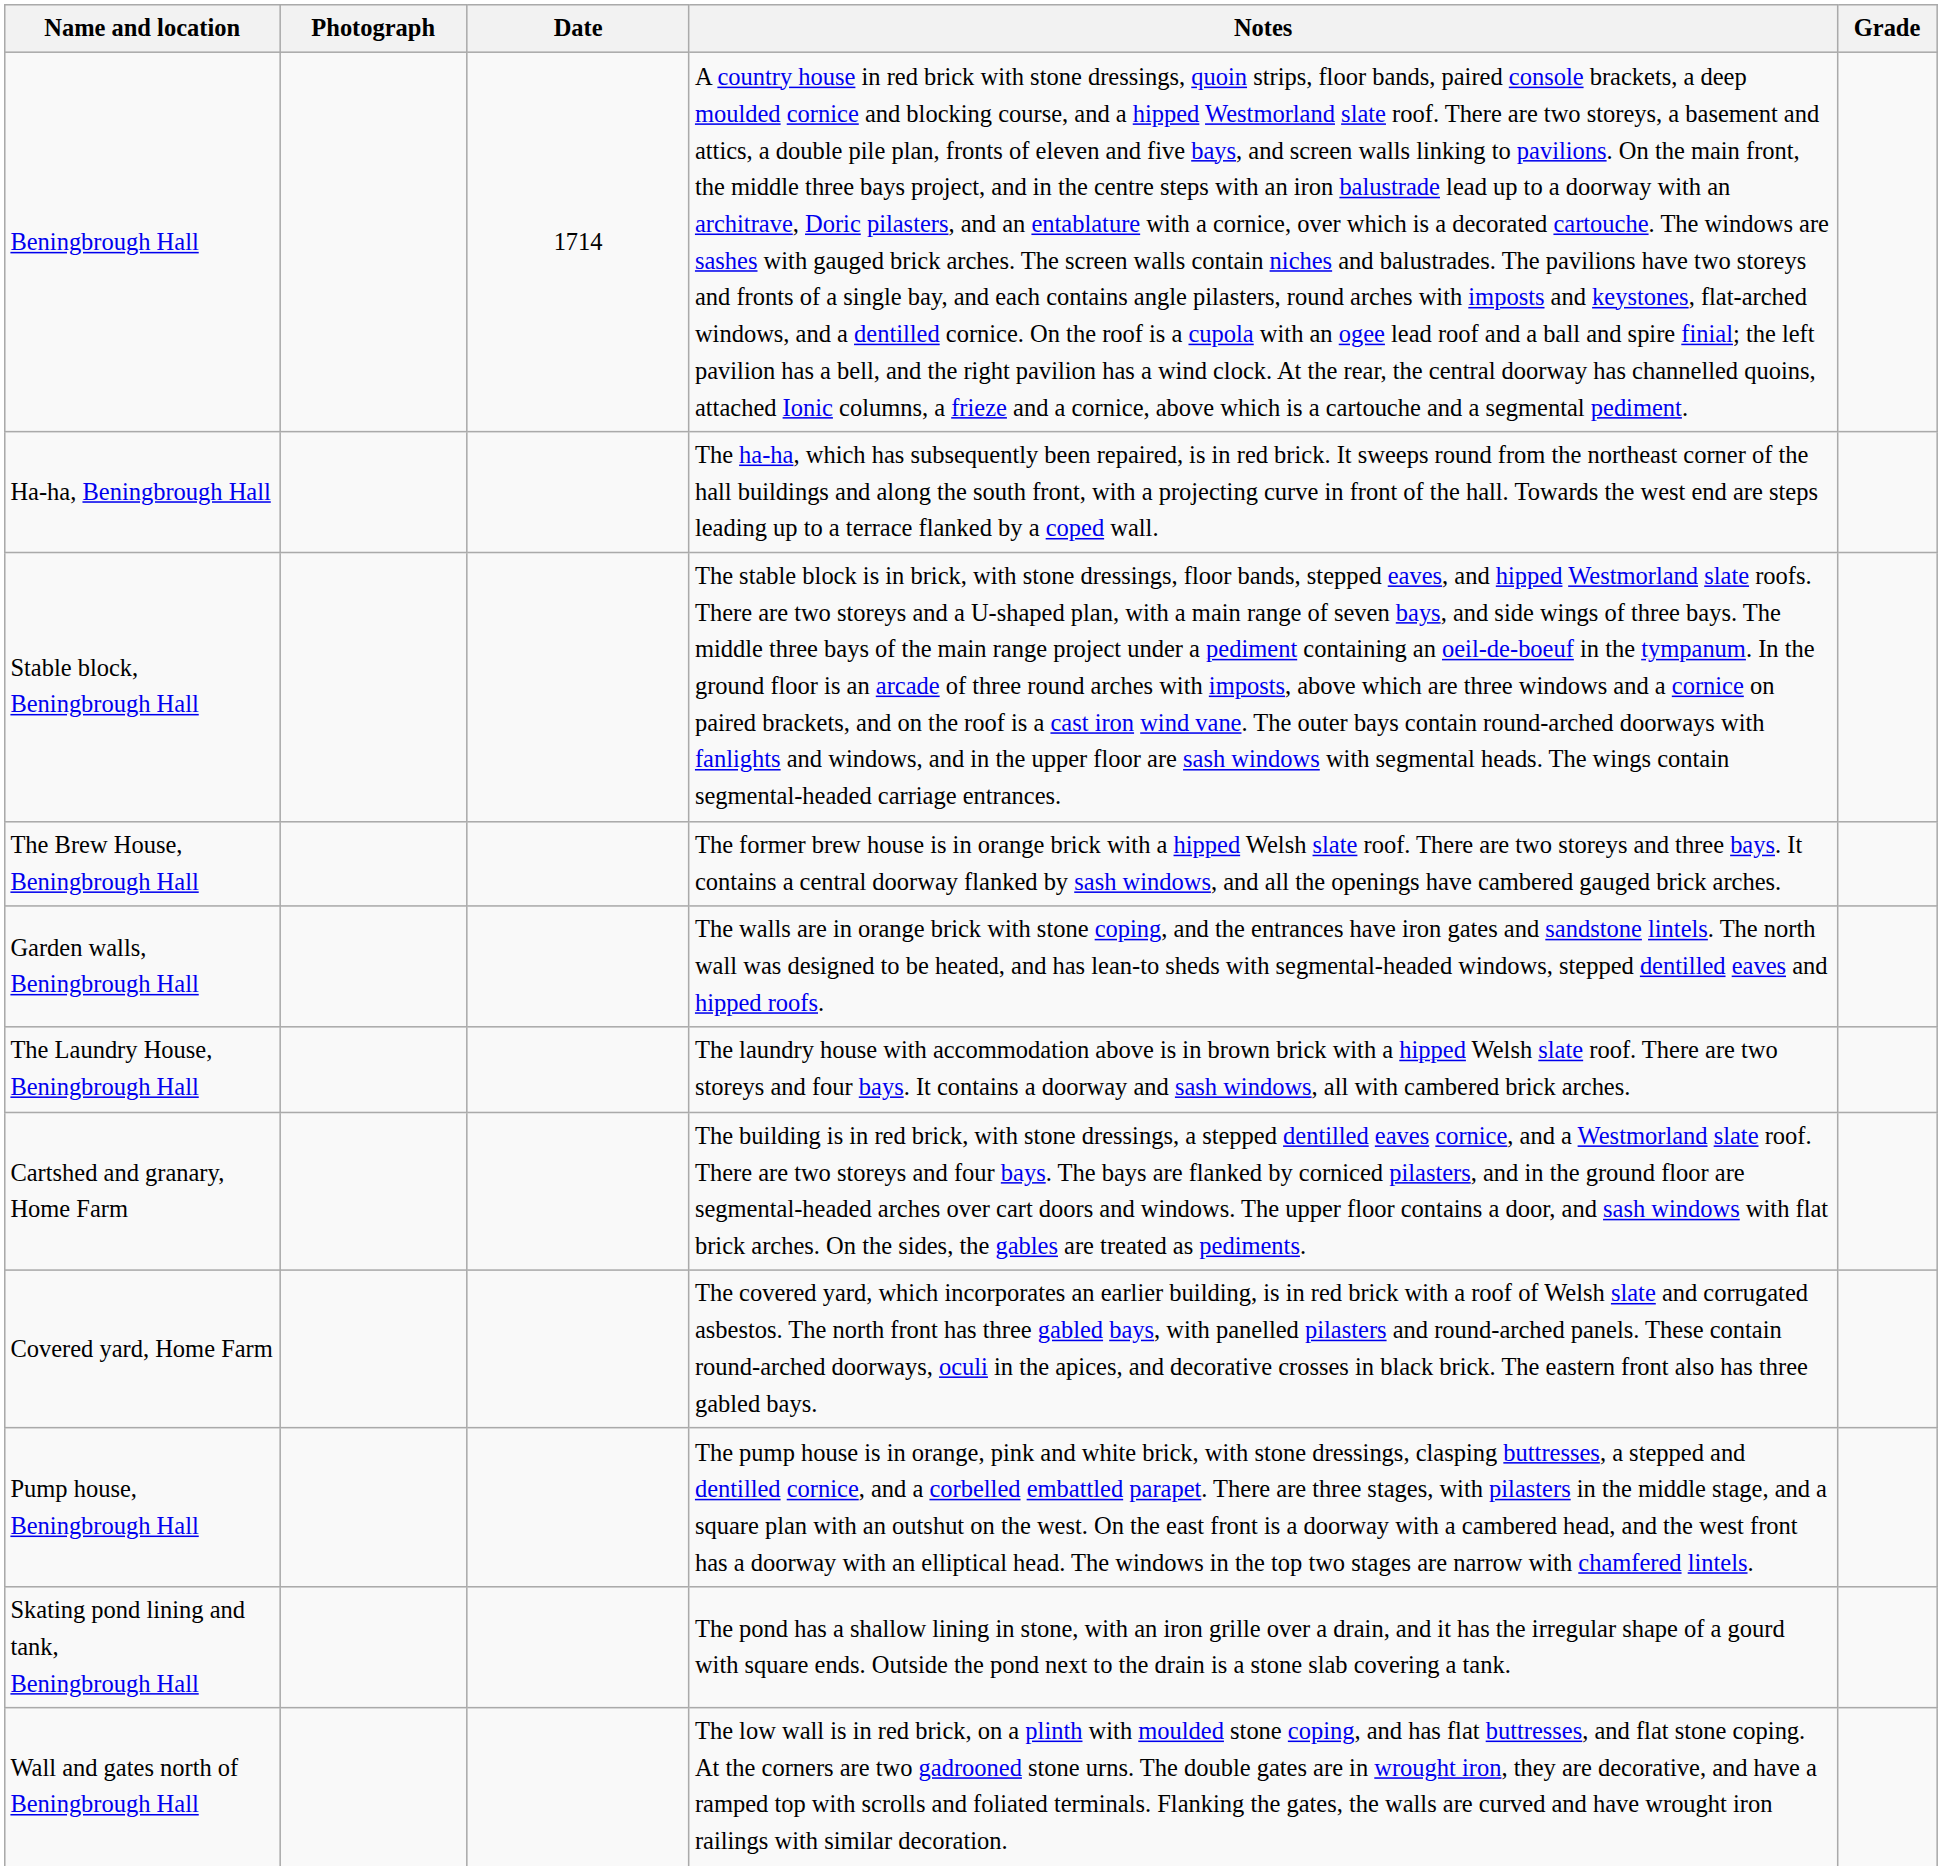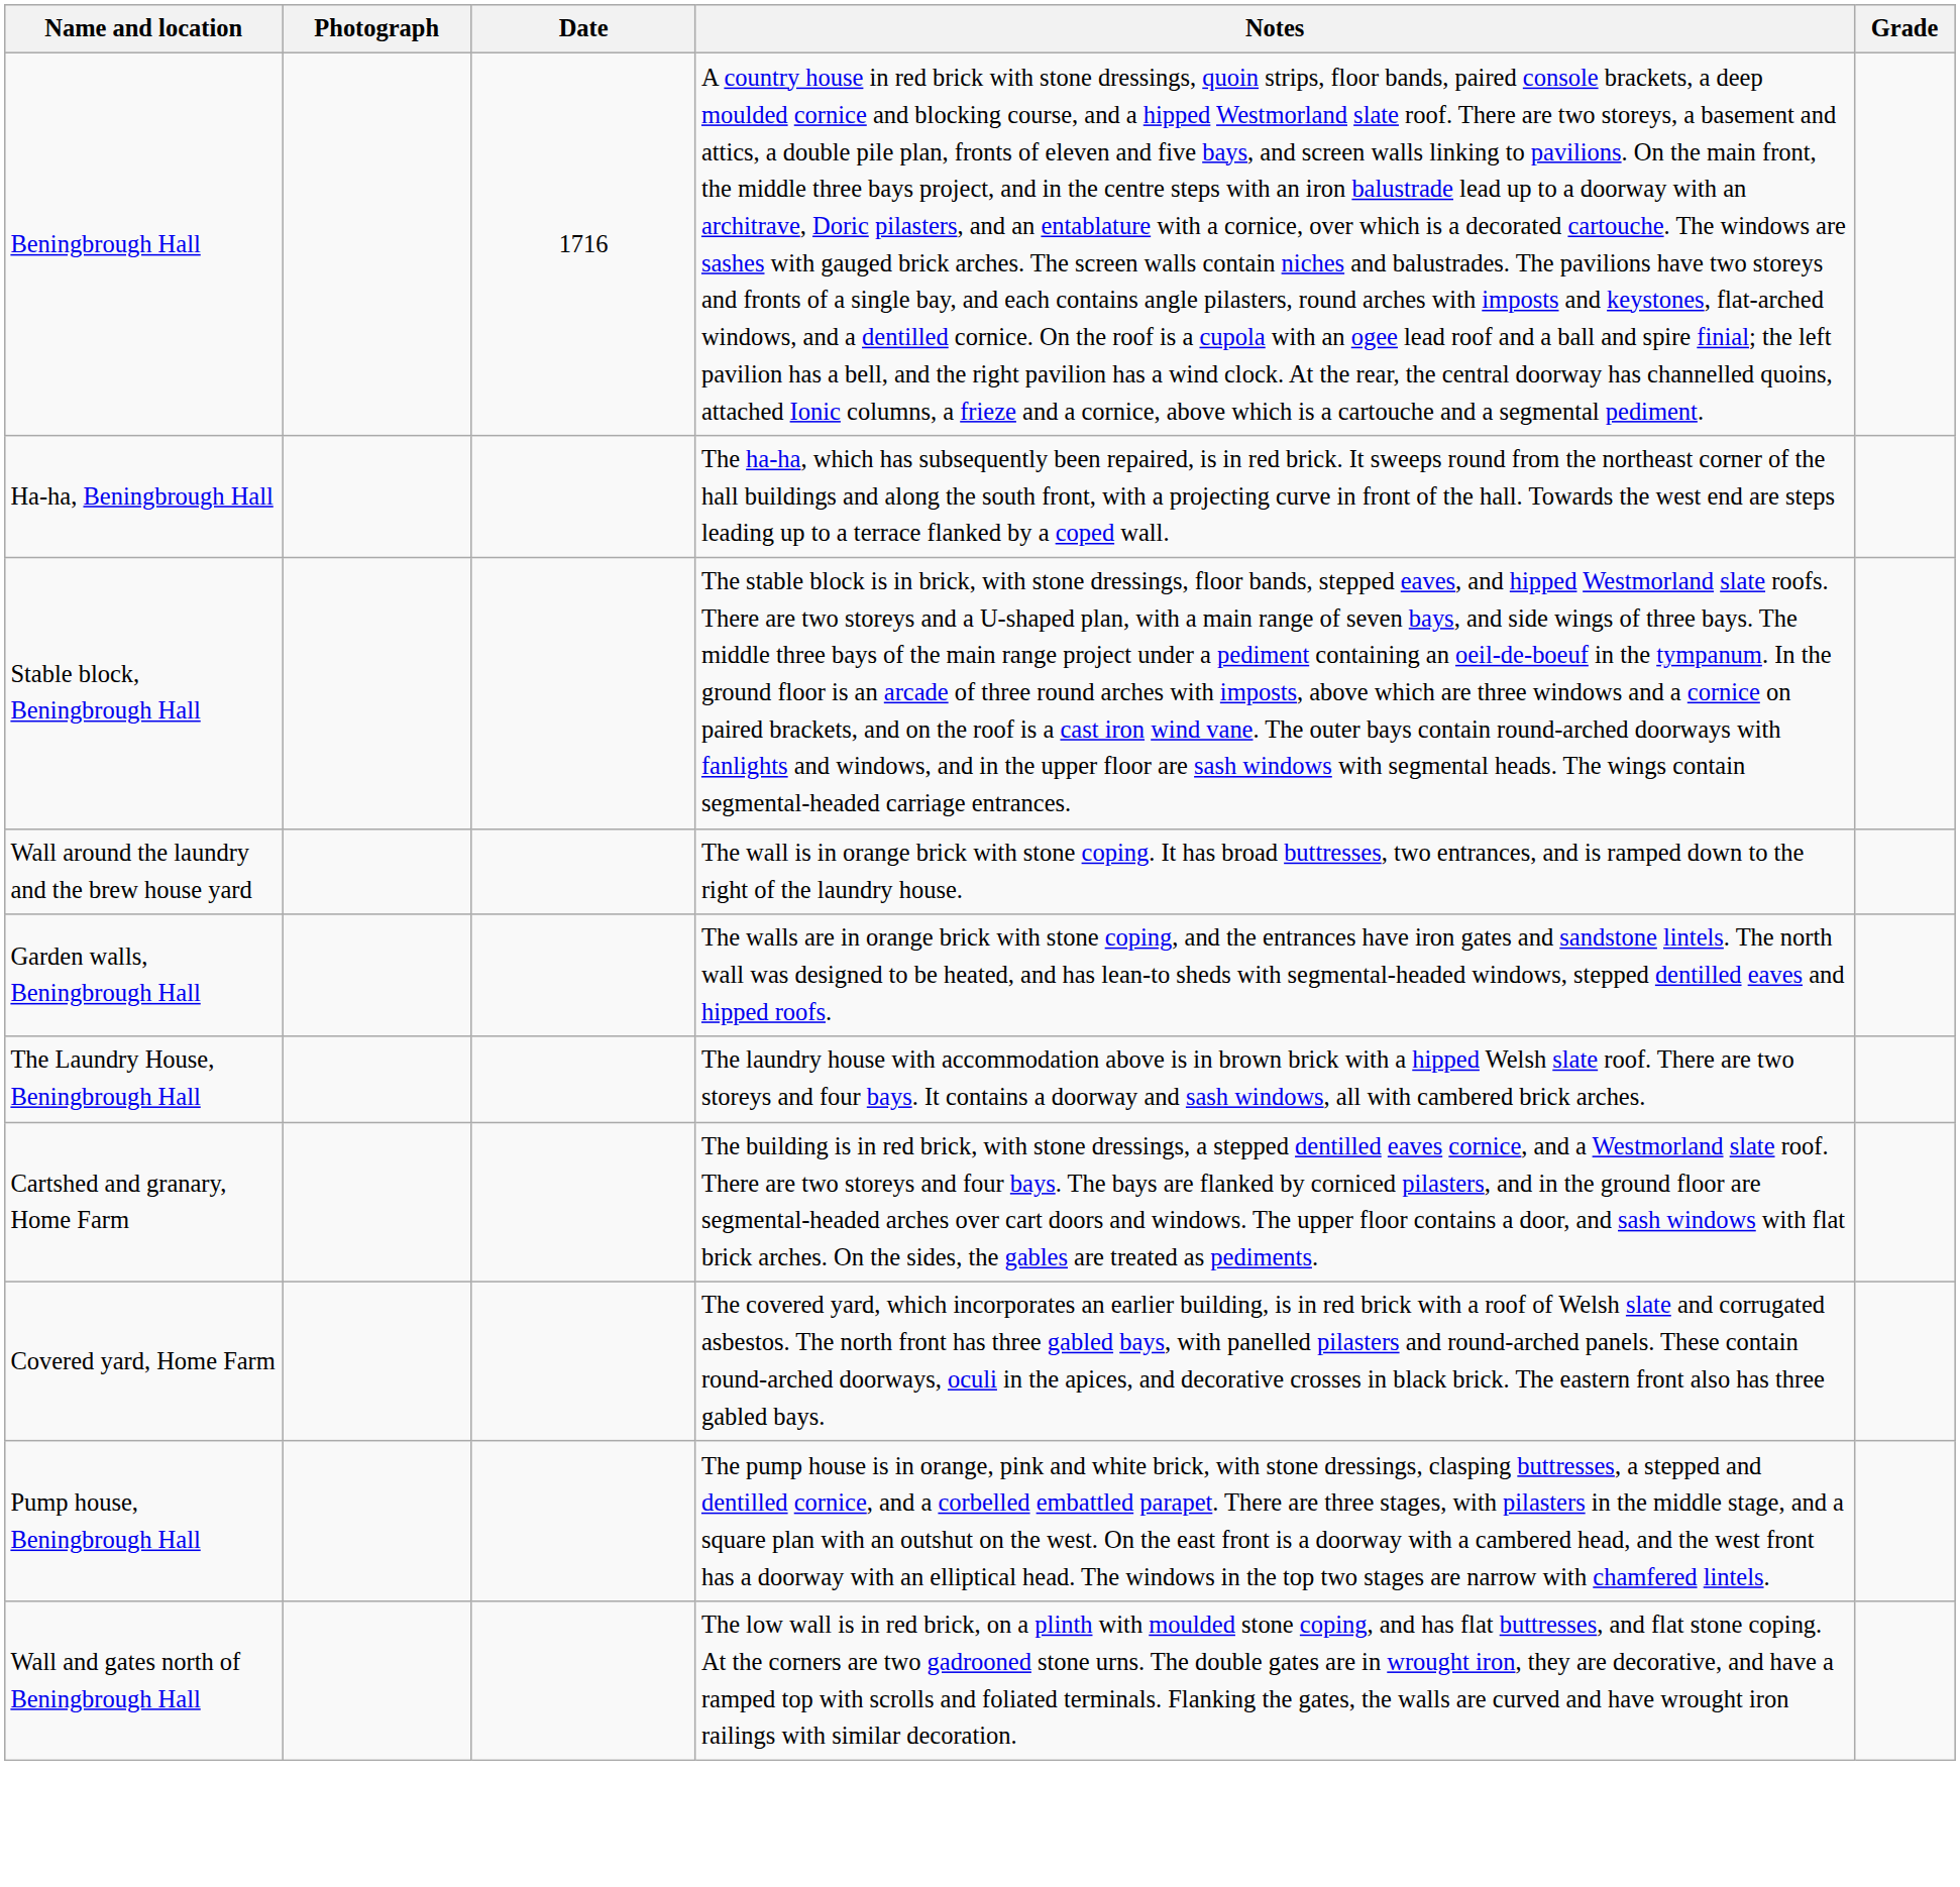Beningbrough Hall | Date: 1714 -> 1716
- row: The Brew House, Beningbrough Hall | The former brew house is in orange brick with a hipped Welsh slate roof. There are two storeys and three bays. It contains a central doorway flanked by sash windows, and all the openings have cambered gauged brick arches.
+ row: Wall around the laundry and the brew house yard | The wall is in orange brick with stone coping. It has broad buttresses, two entrances, and is ramped down to the right of the laundry house.
- row: Skating pond lining and tank, Beningbrough Hall | The pond has a shallow lining in stone, with an iron grille over a drain, and it has the irregular shape of a gourd with square ends. Outside the pond next to the drain is a stone slab covering a tank.
